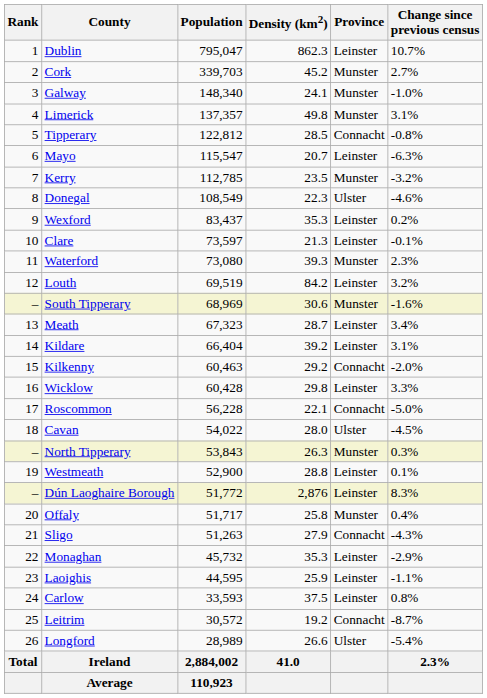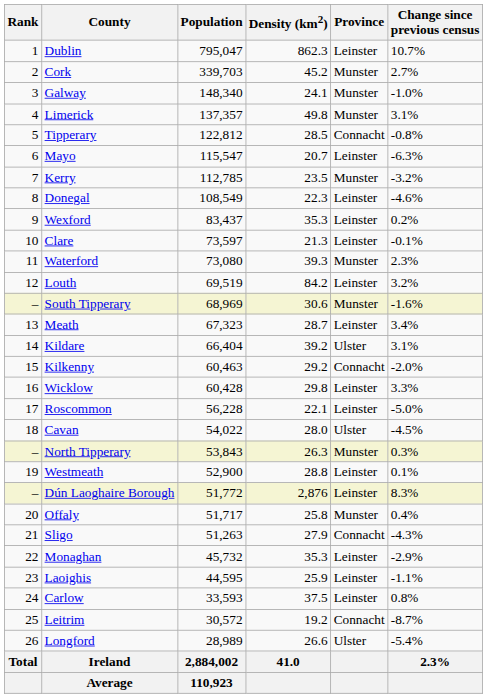Donegal | Province: Ulster -> Leinster
Kildare | Province: Leinster -> Ulster
Roscommon | Province: Connacht -> Leinster
